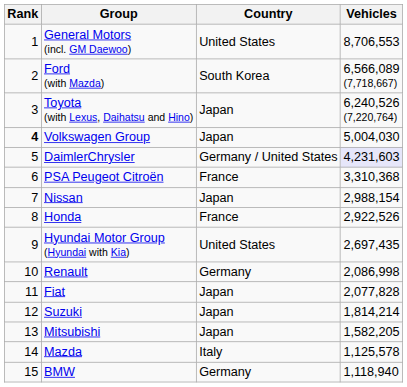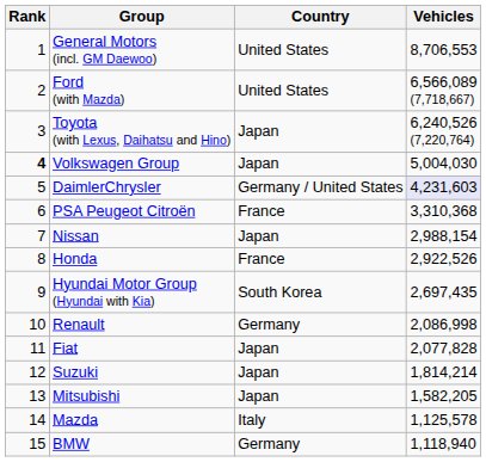Ford (with Mazda) | Country: South Korea -> United States
Hyundai Motor Group (Hyundai with Kia) | Country: United States -> South Korea
